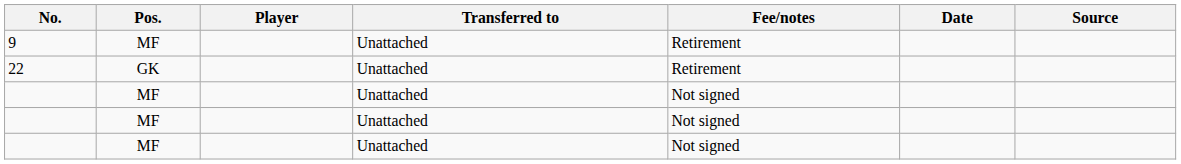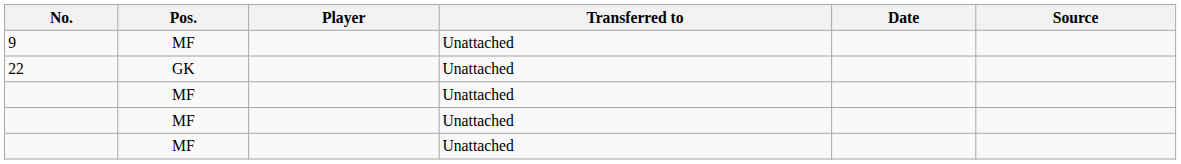- column: Fee/notes | Retirement | Retirement | Not signed | Not signed | Not signed
